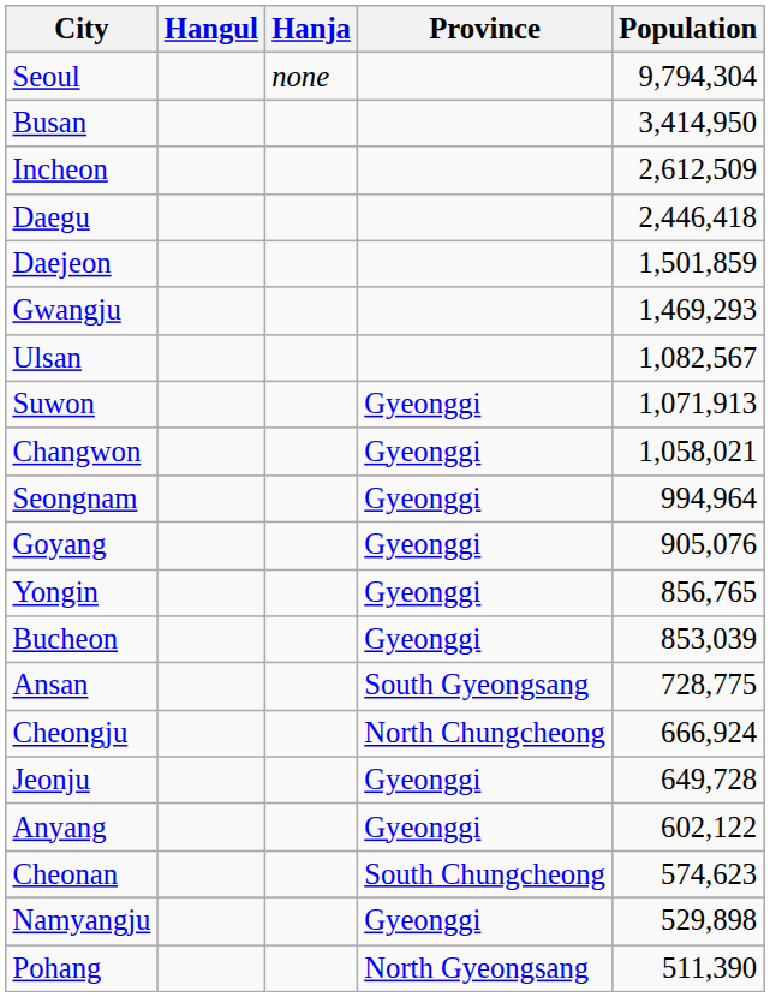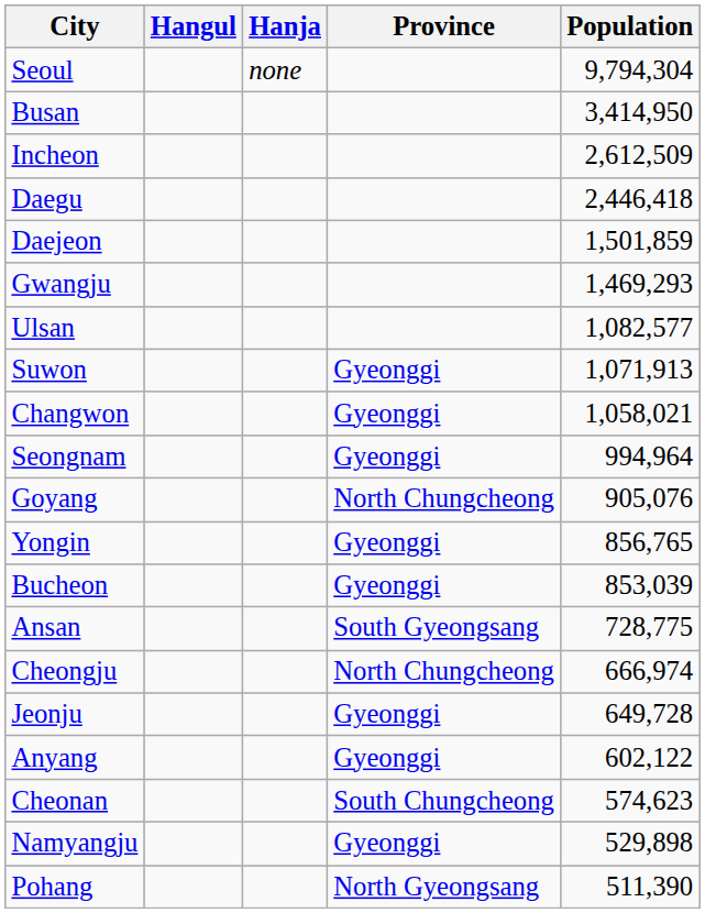Ulsan | Population: 1,082,567 -> 1,082,577
Goyang | Province: Gyeonggi -> North Chungcheong
Cheongju | Population: 666,924 -> 666,974
